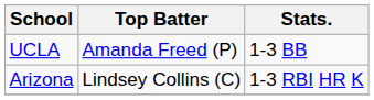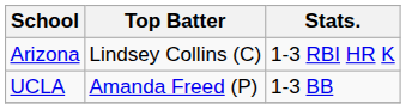rows swapped: Arizona <-> UCLA
